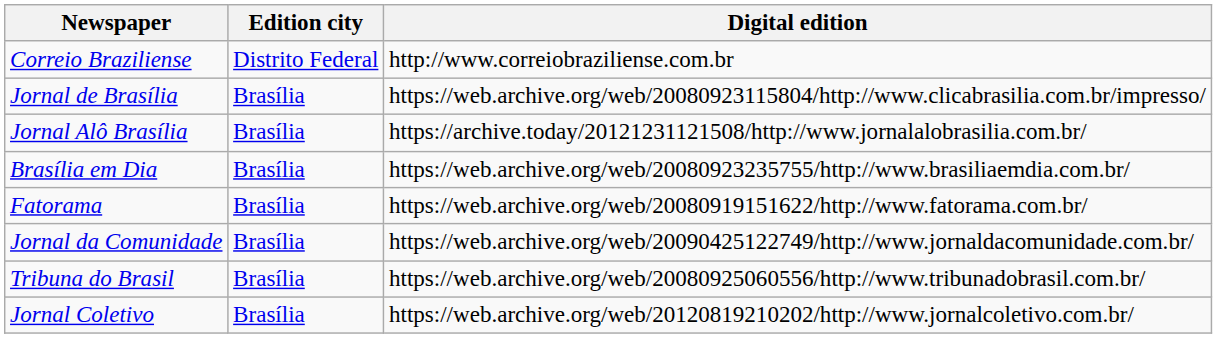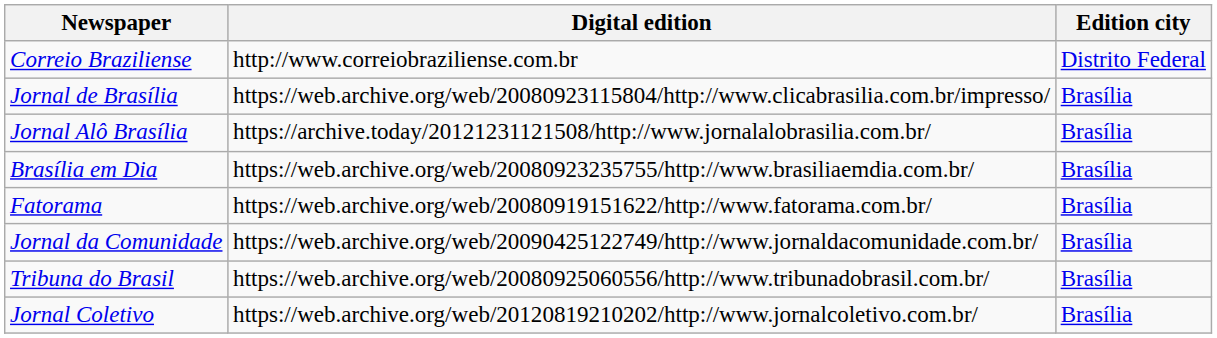columns swapped: Edition city <-> Digital edition
